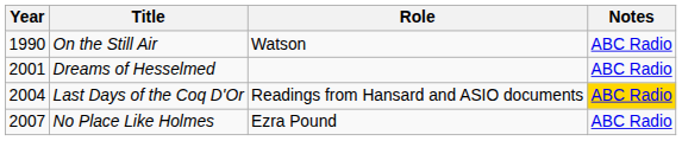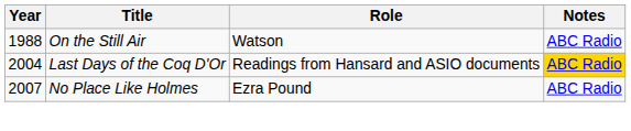On the Still Air | Year: 1990 -> 1988
- row: 2001 | Dreams of Hesselmed | ABC Radio
